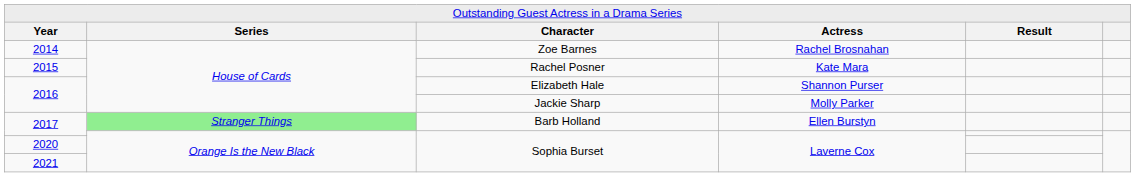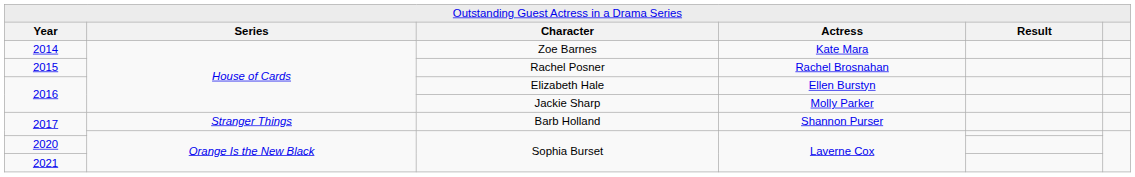2014 | column 4: Rachel Brosnahan -> Kate Mara
2015 | column 4: Kate Mara -> Rachel Brosnahan
2016 / Elizabeth Hale | column 4: Shannon Purser -> Ellen Burstyn
2017 / Barb Holland | column 2: lightgreen background -> no background
2017 / Barb Holland | column 4: Ellen Burstyn -> Shannon Purser
